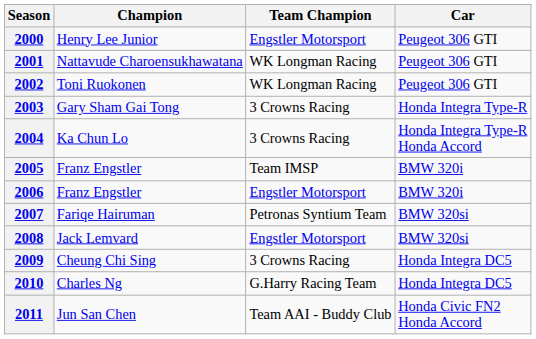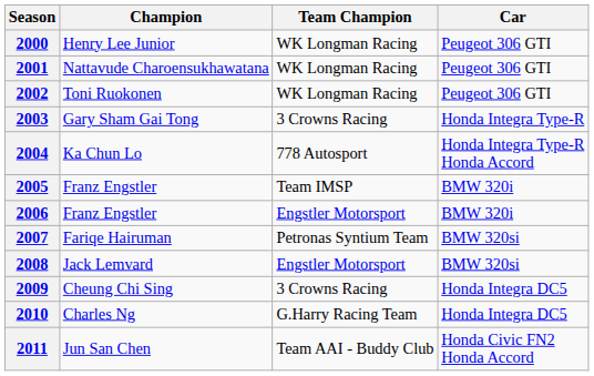2000 | Team Champion: Engstler Motorsport -> WK Longman Racing
2004 | Team Champion: 3 Crowns Racing -> 778 Autosport
